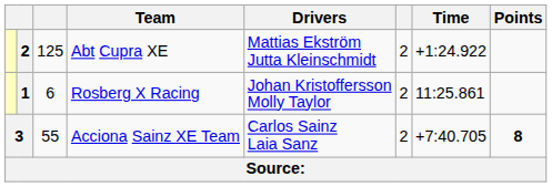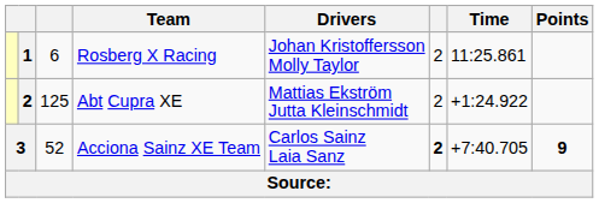rows swapped: Rosberg X Racing <-> Abt Cupra XE
Acciona Sainz XE Team | column 3: 55 -> 52
Acciona Sainz XE Team | column 6: normal -> bold
Acciona Sainz XE Team | Points: 8 -> 9
